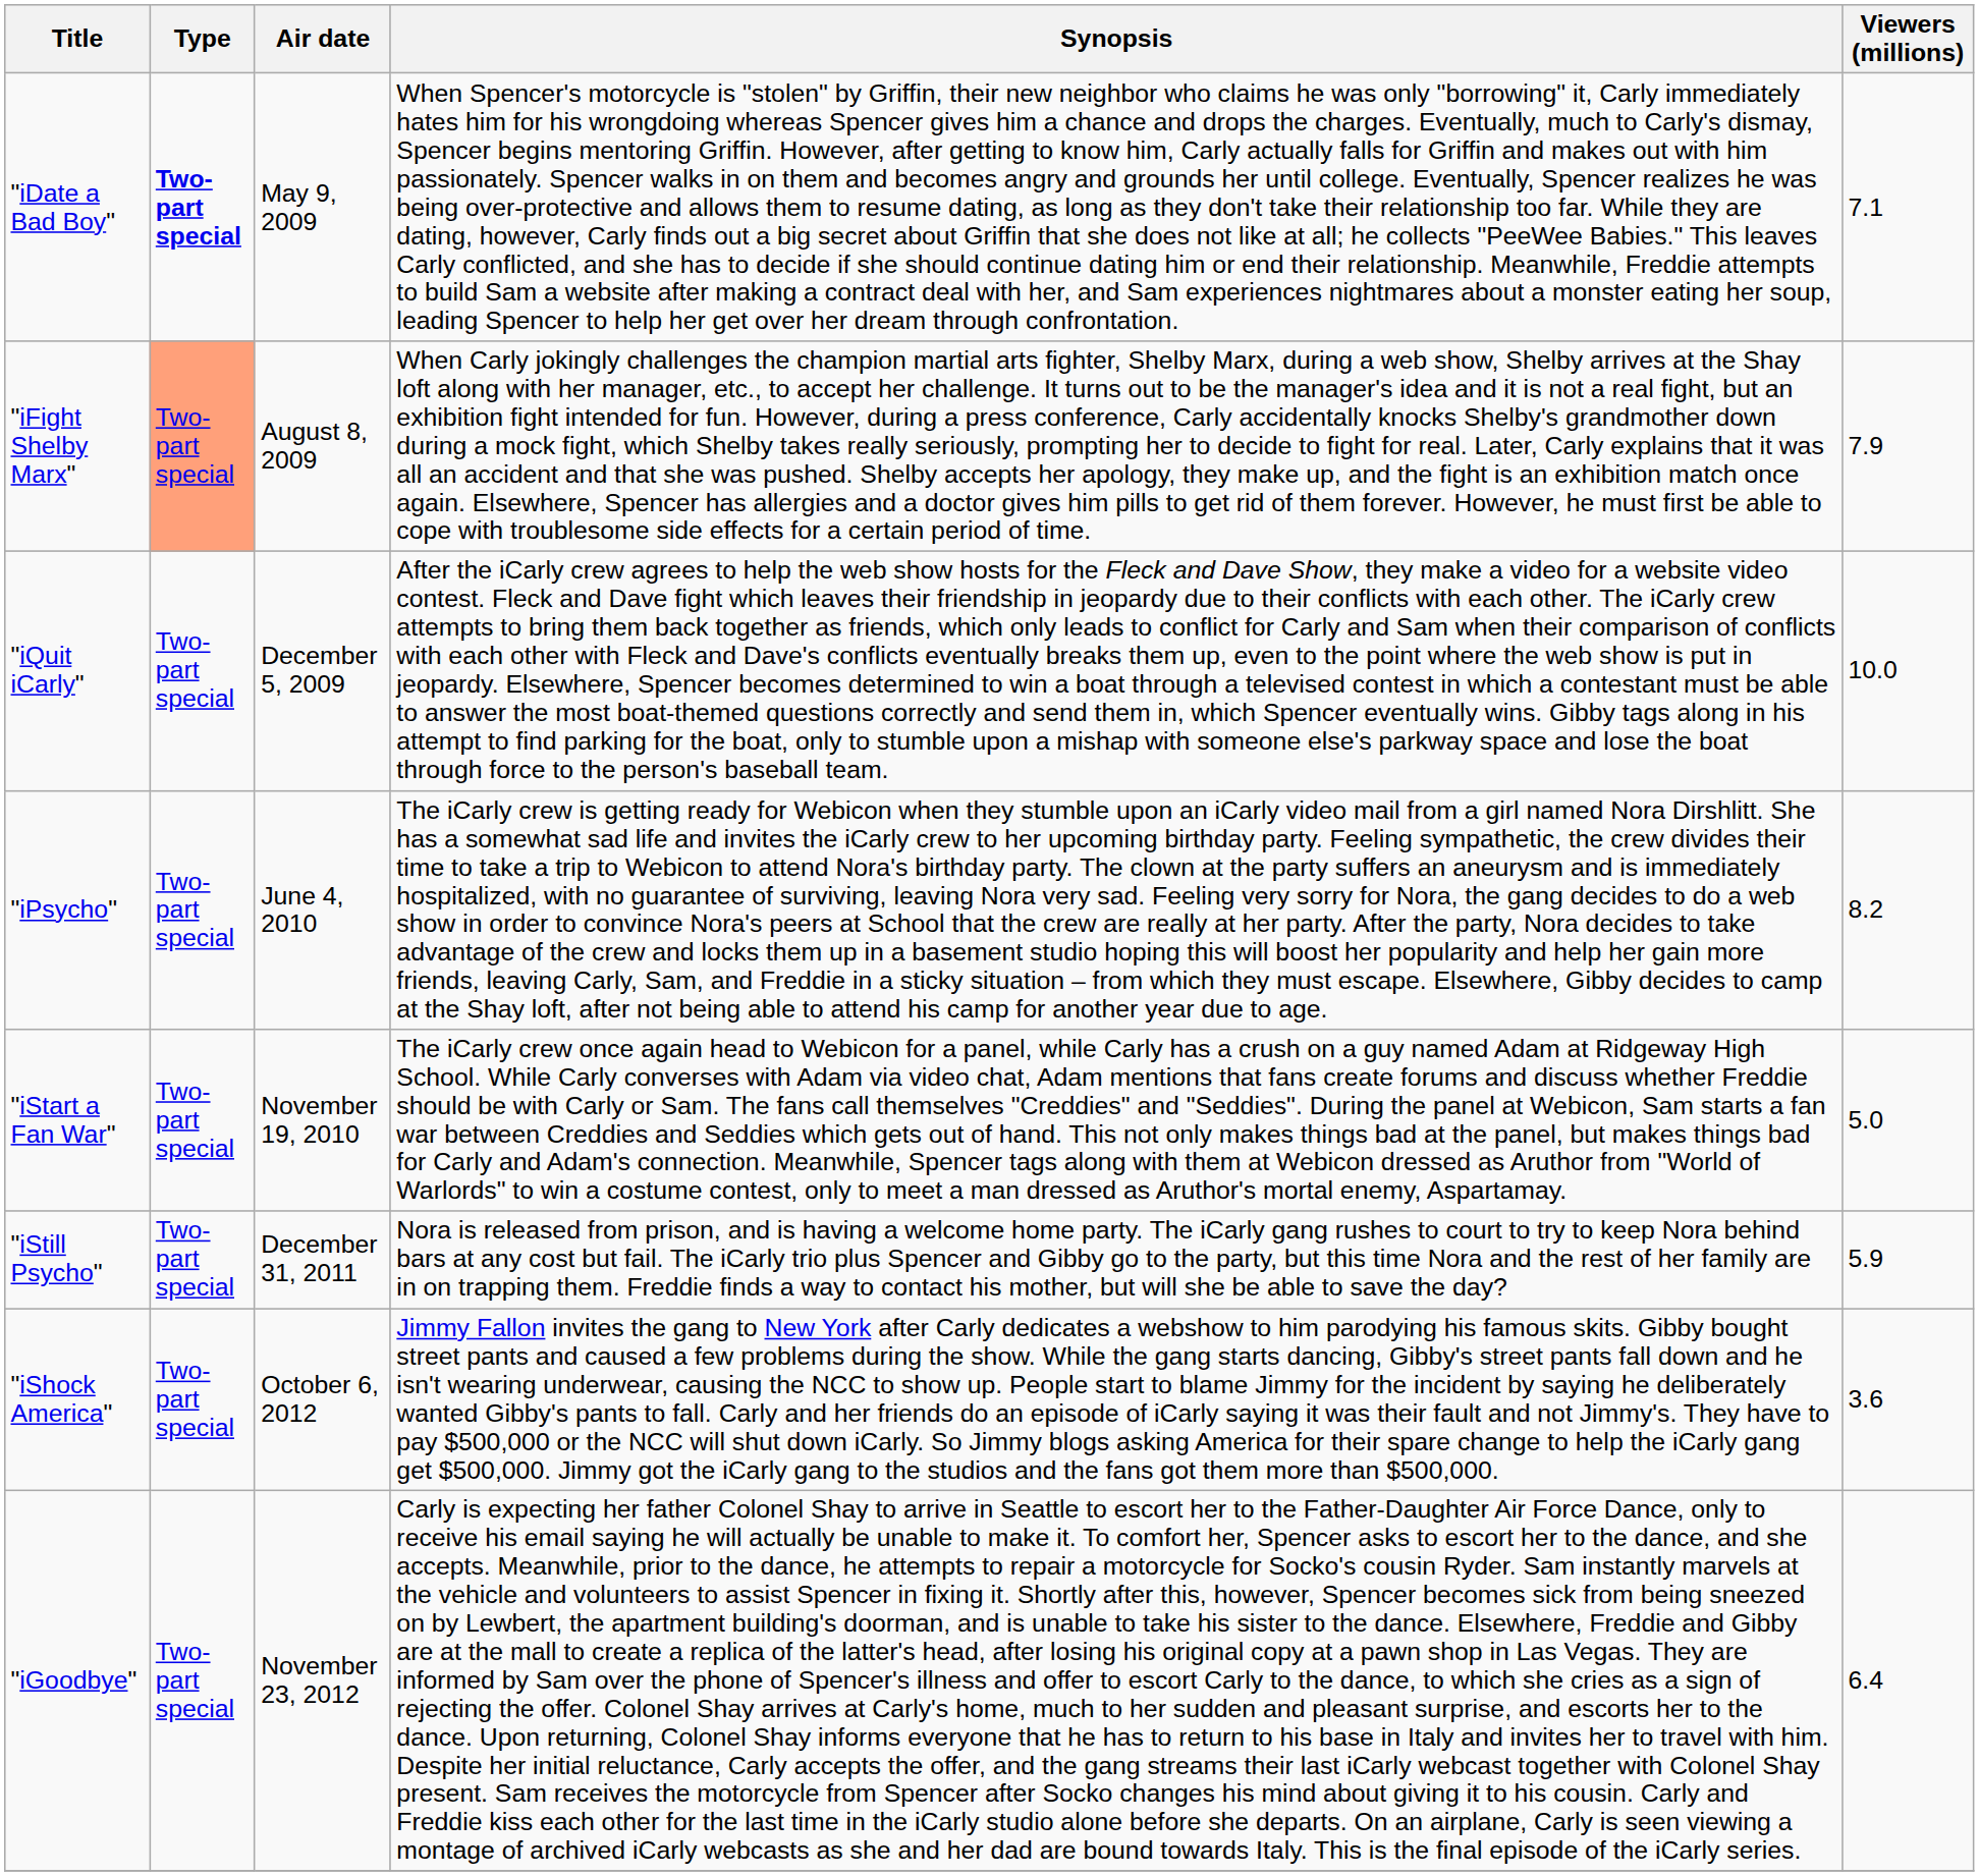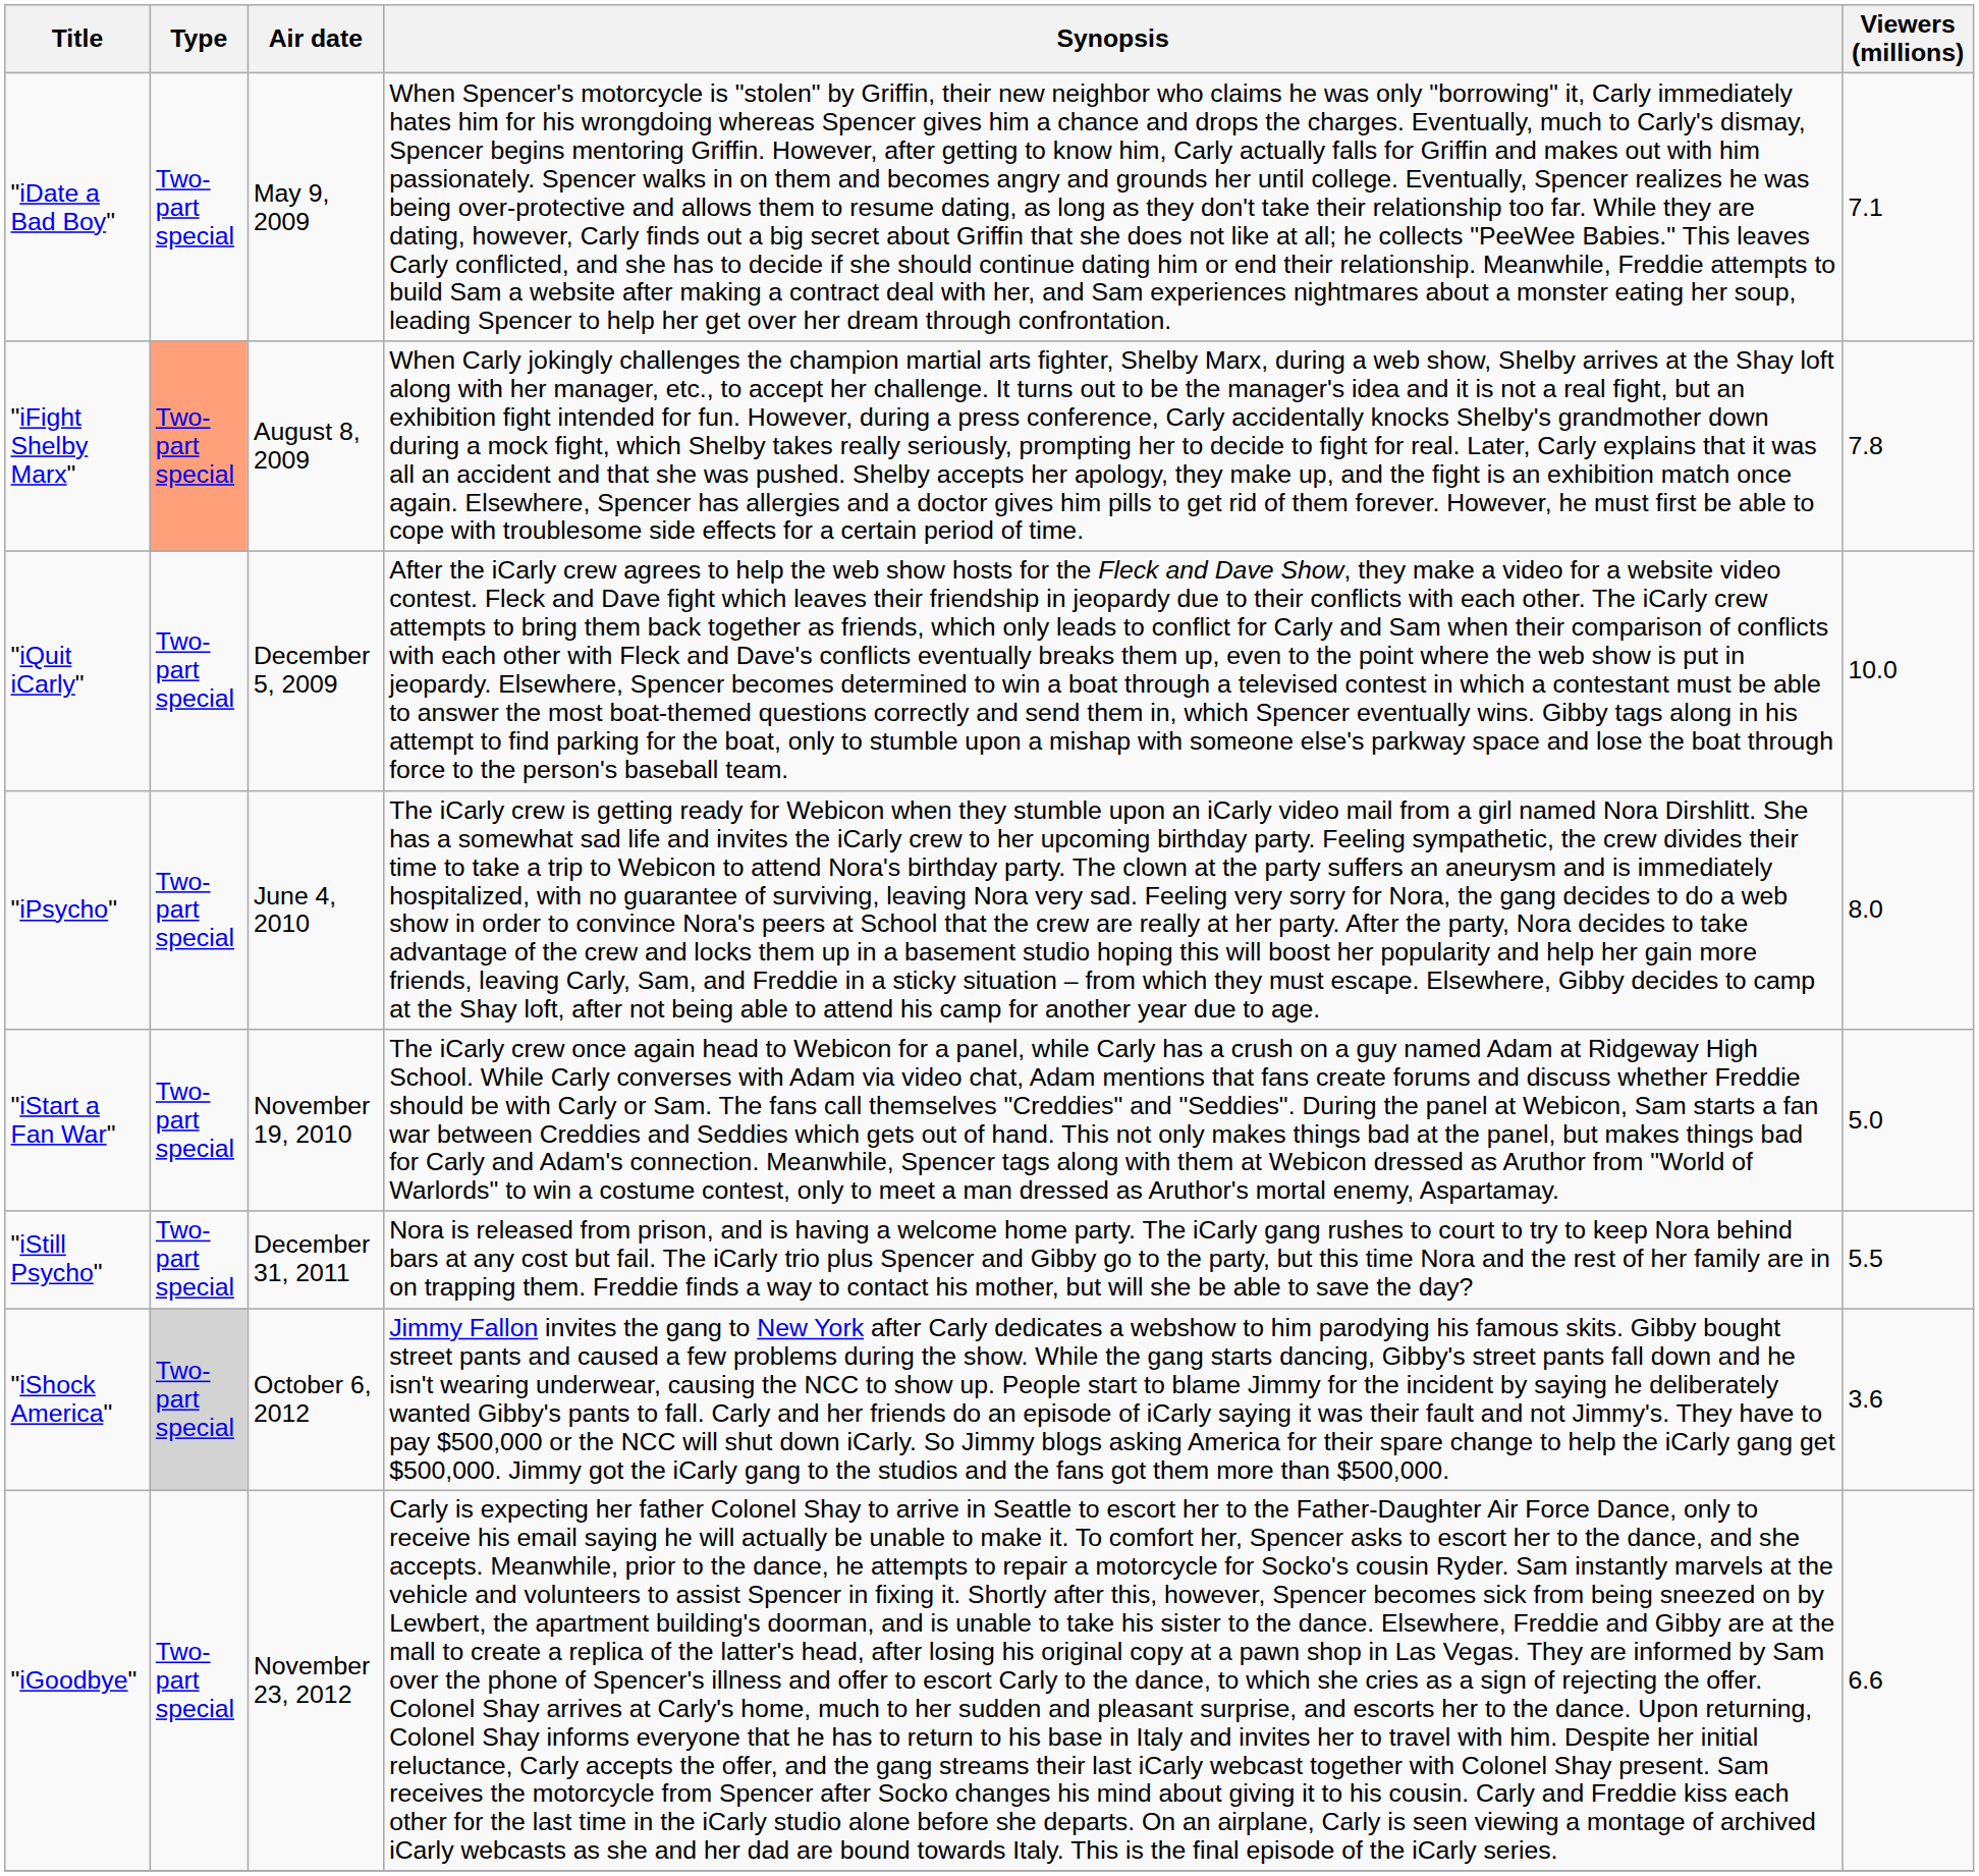"iDate a Bad Boy" | Type: bold -> normal
"iFight Shelby Marx" | Viewers (millions): 7.9 -> 7.8
"iPsycho" | Viewers (millions): 8.2 -> 8.0
"iStill Psycho" | Viewers (millions): 5.9 -> 5.5
"iShock America" | Type: no background -> lightgrey background
"iGoodbye" | Viewers (millions): 6.4 -> 6.6
